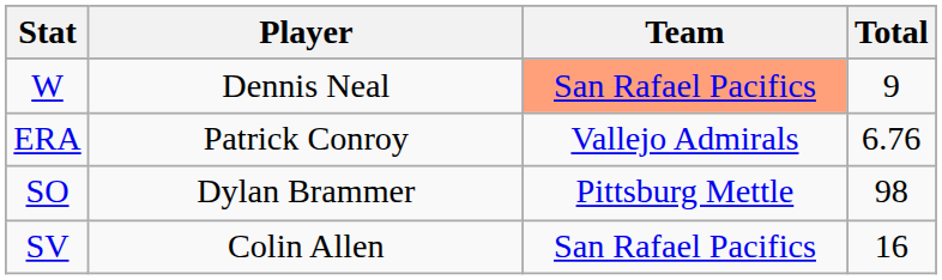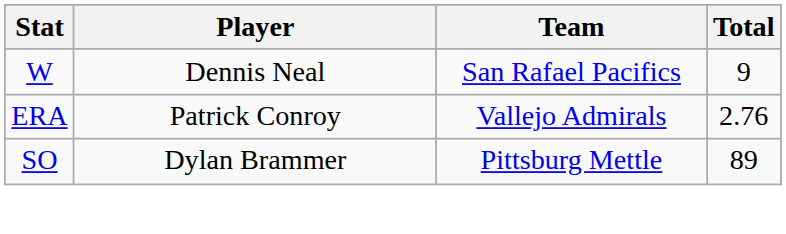W | Team: lightsalmon background -> no background
ERA | Total: 6.76 -> 2.76
SO | Total: 98 -> 89
- row: SV | Colin Allen | San Rafael Pacifics | 16
